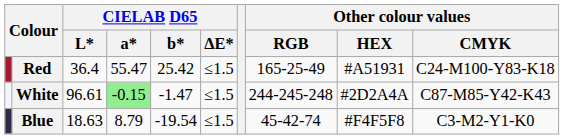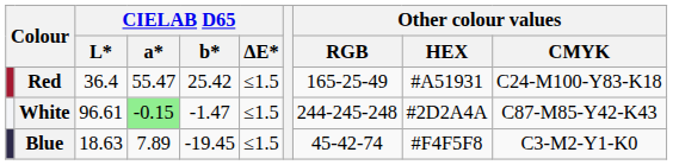Blue | CIELAB D65 / a*: 8.79 -> 7.89
Blue | CIELAB D65 / b*: -19.54 -> -19.45
